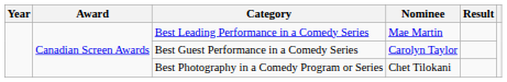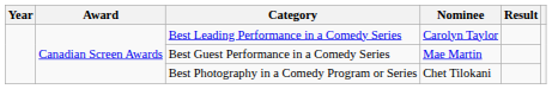Best Leading Performance in a Comedy Series | Nominee: Mae Martin -> Carolyn Taylor
Best Guest Performance in a Comedy Series | Nominee: Carolyn Taylor -> Mae Martin
